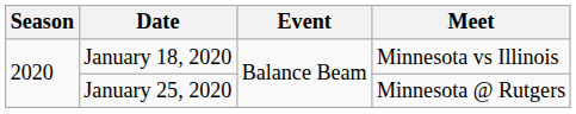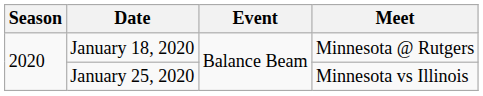January 18, 2020 | Meet: Minnesota vs Illinois -> Minnesota @ Rutgers
January 25, 2020 | Meet: Minnesota @ Rutgers -> Minnesota vs Illinois
